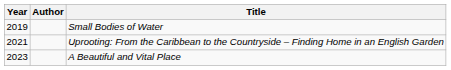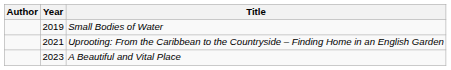columns swapped: Year <-> Author
